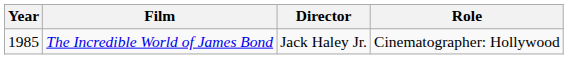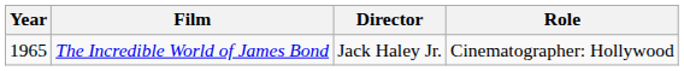The Incredible World of James Bond | Year: 1985 -> 1965
